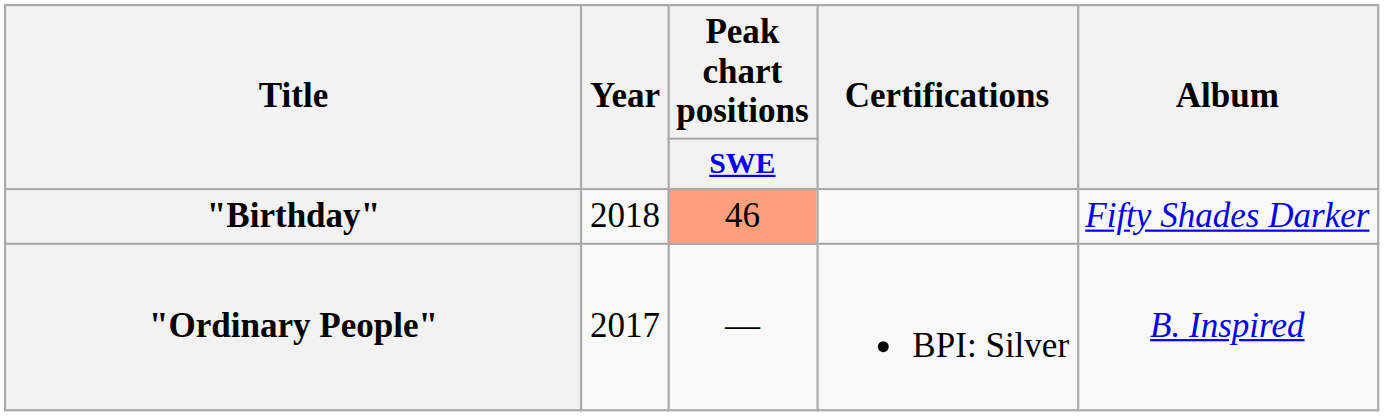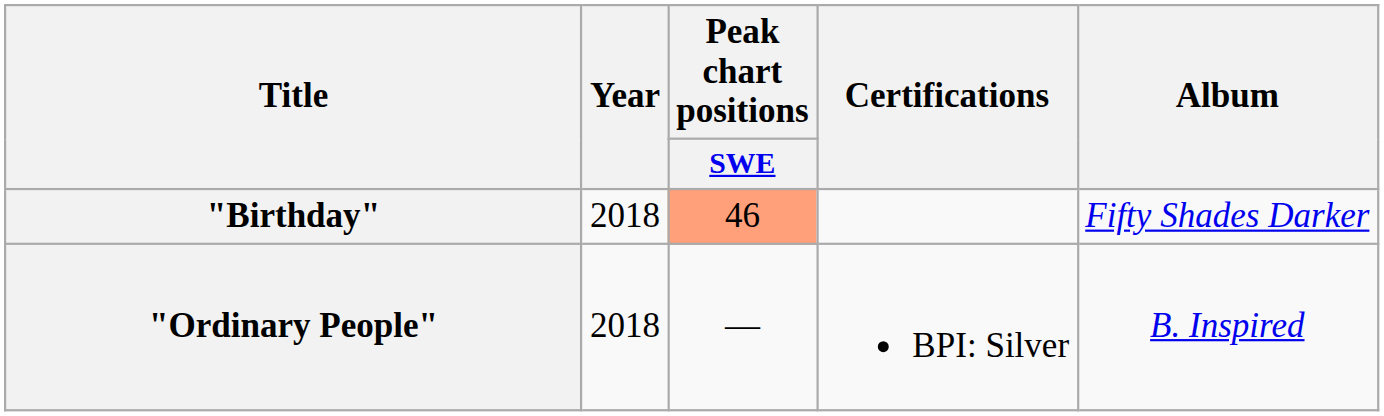"Ordinary People" | Year: 2017 -> 2018
